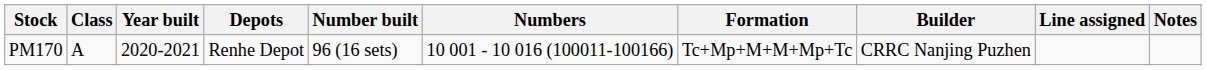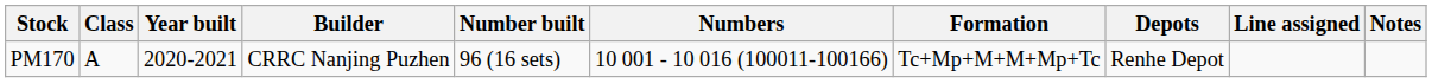columns swapped: Builder <-> Depots
